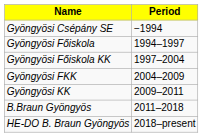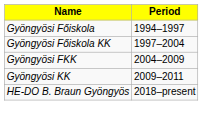- row: Gyöngyösi Csépány SE | −1994
- row: B.Braun Gyöngyös | 2011–2018
